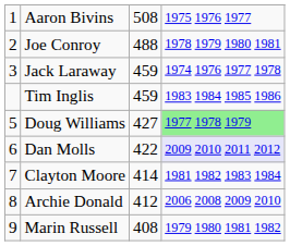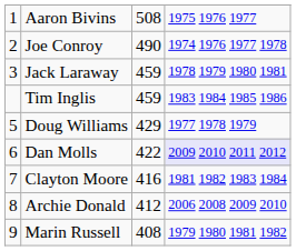Joe Conroy | column 3: 488 -> 490
Joe Conroy | column 4: 1978 1979 1980 1981 -> 1974 1976 1977 1978
Jack Laraway | column 4: 1974 1976 1977 1978 -> 1978 1979 1980 1981
Doug Williams | column 3: 427 -> 429
Doug Williams | column 4: lightgreen background -> no background
Clayton Moore | column 3: 414 -> 416
